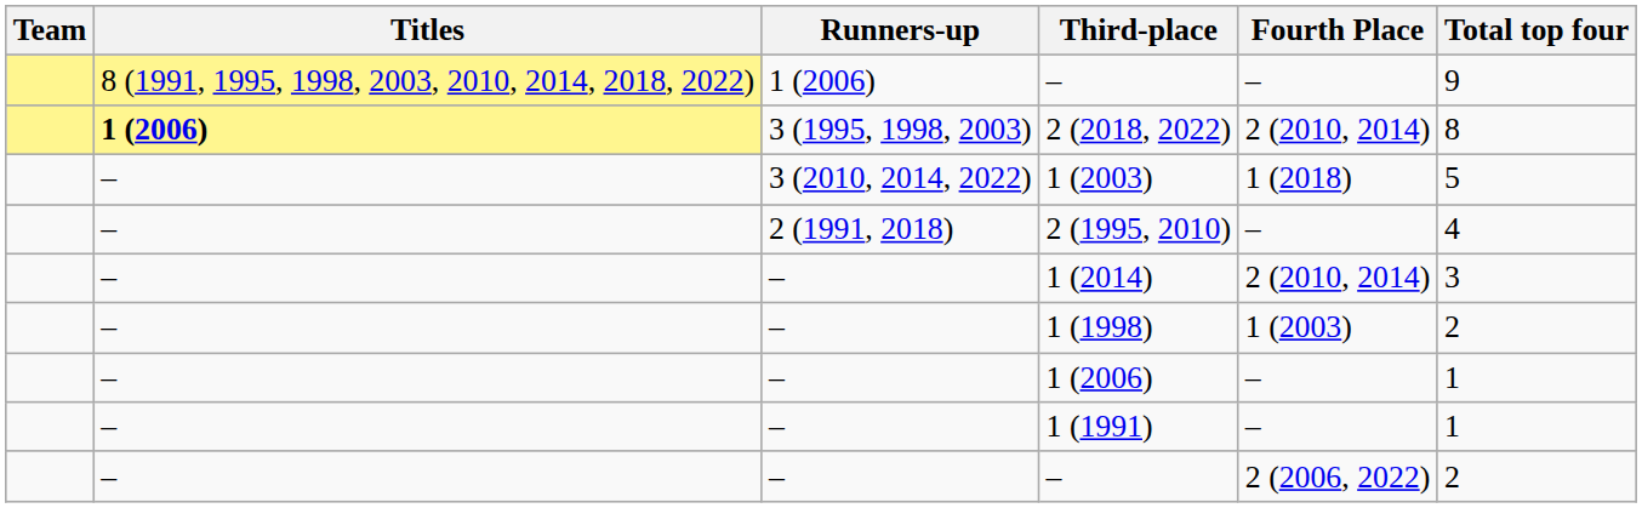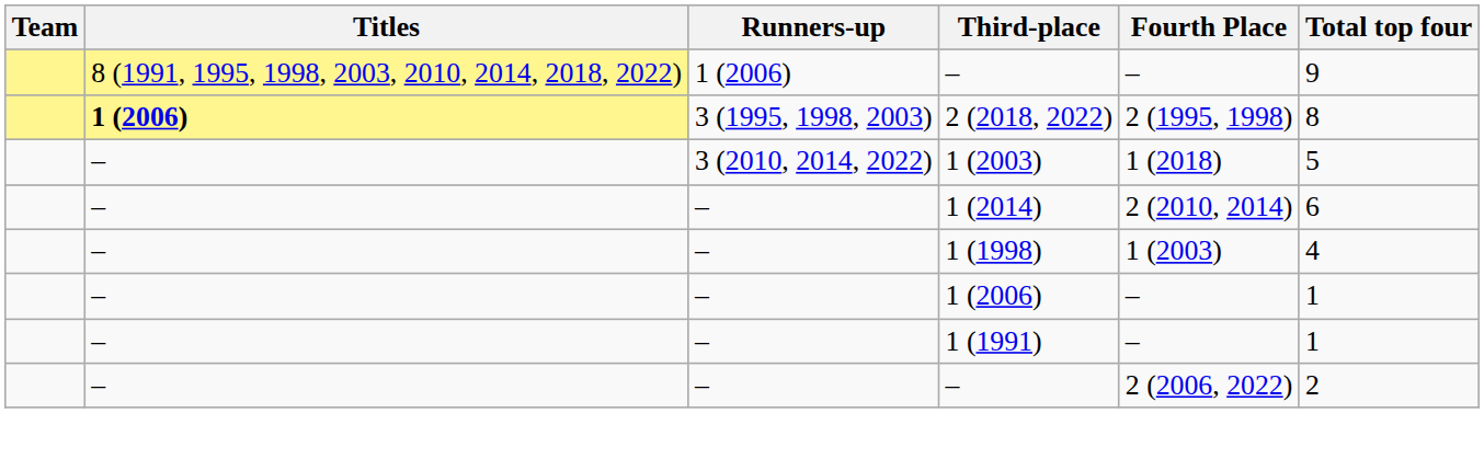2 (2018, 2022) | Fourth Place: 2 (2010, 2014) -> 2 (1995, 1998)
- row: – | 2 (1991, 2018) | 2 (1995, 2010) | – | 4
1 (2014) | Total top four: 3 -> 6
1 (1998) | Total top four: 2 -> 4
